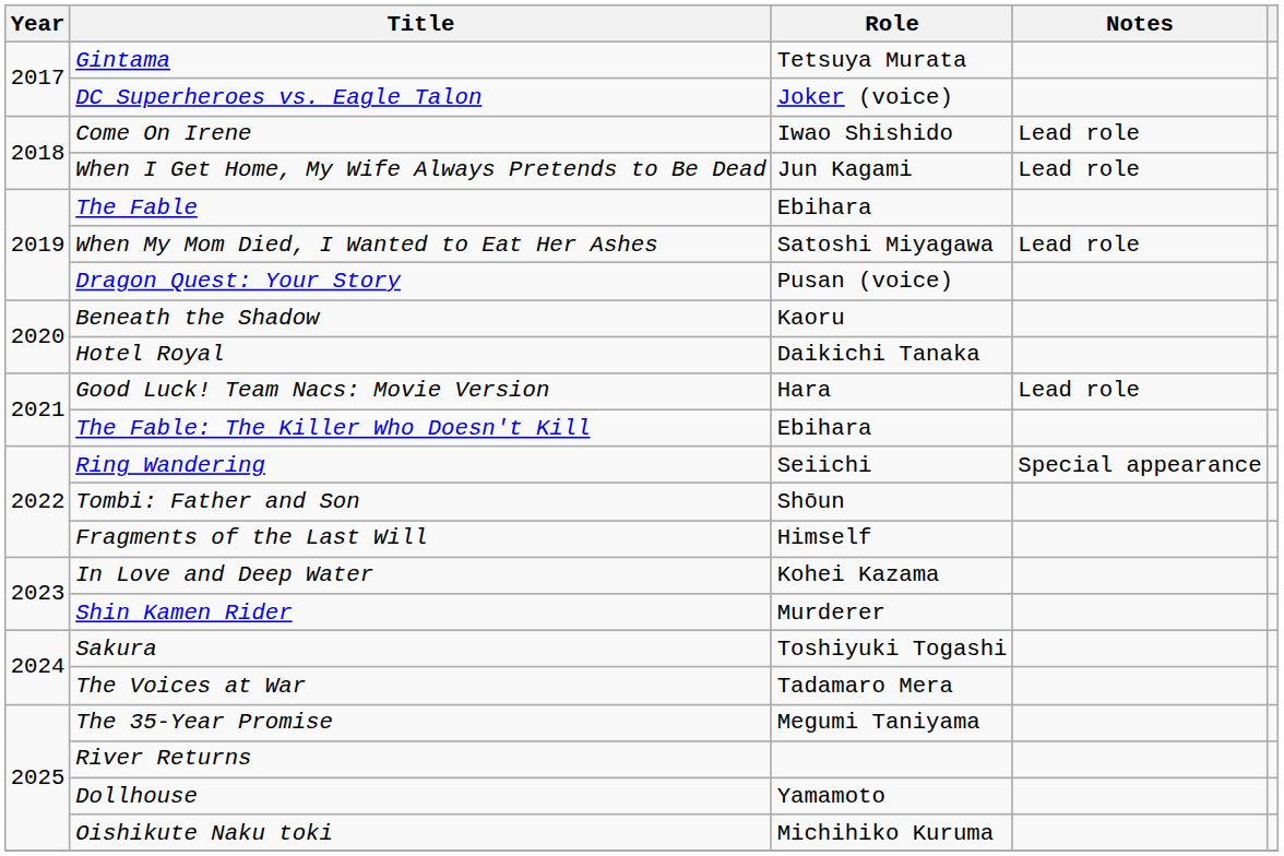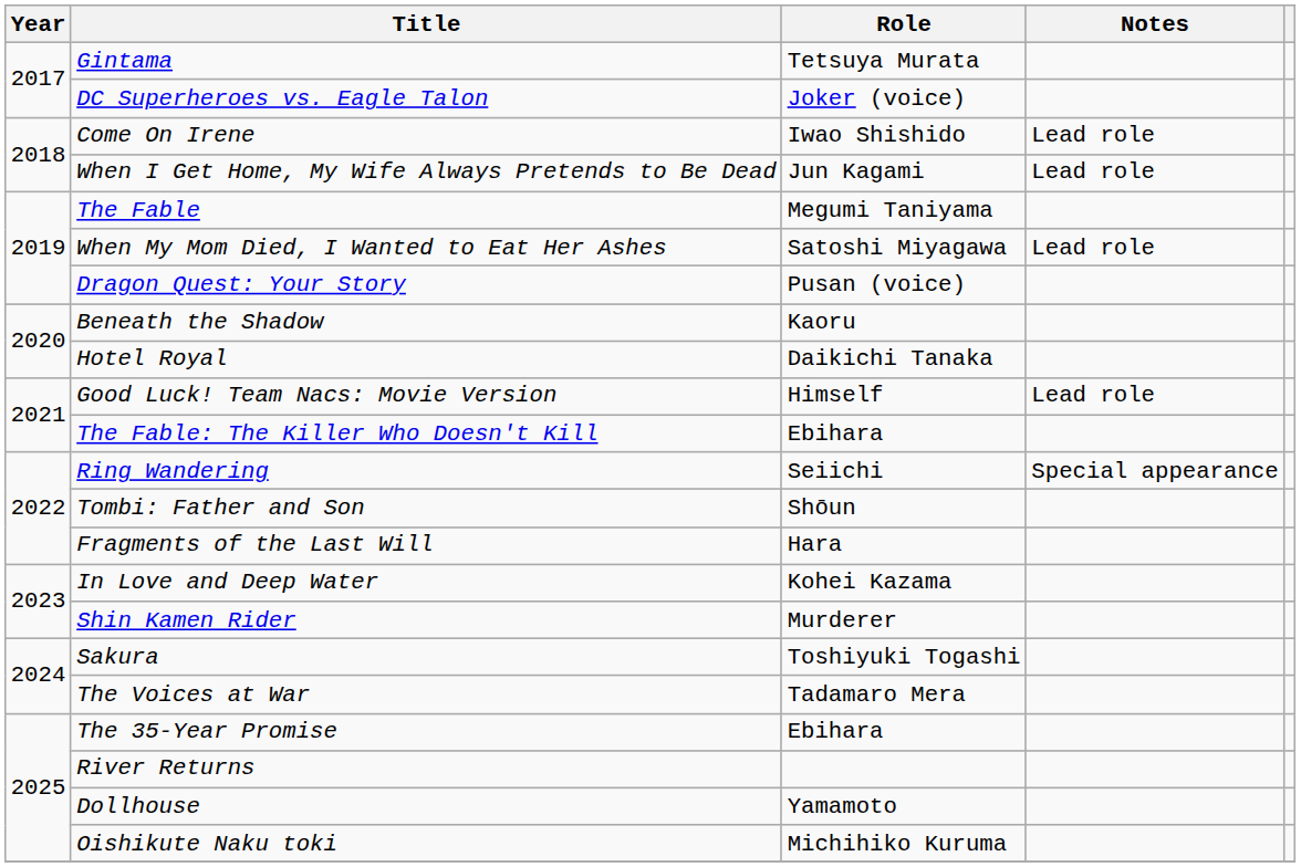The Fable | Role: Ebihara -> Megumi Taniyama
Good Luck! Team Nacs: Movie Version | Role: Hara -> Himself
Fragments of the Last Will | Role: Himself -> Hara
The 35-Year Promise | Role: Megumi Taniyama -> Ebihara
